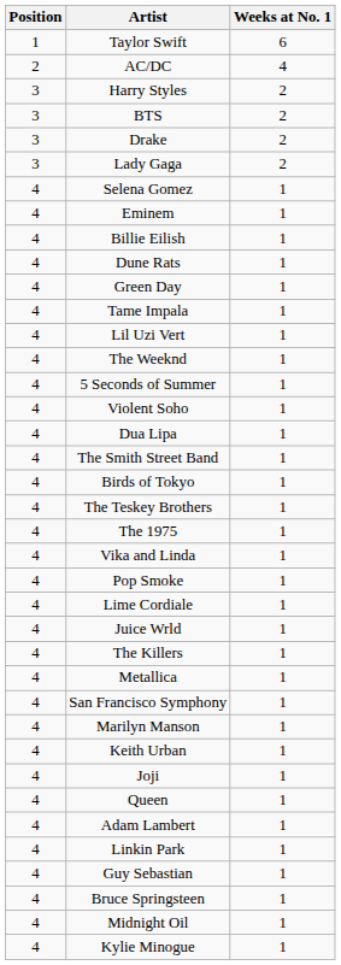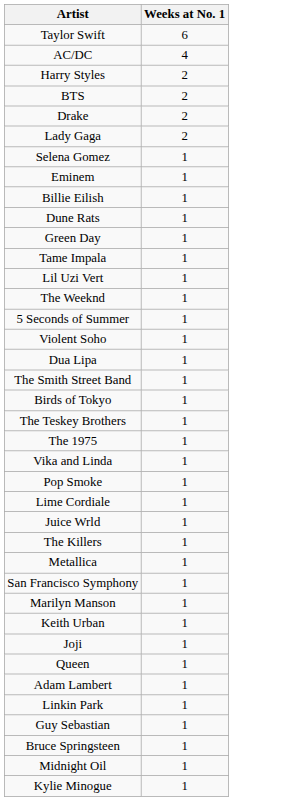- column: Position | 1 | 2 | 3 | 3 | 3 | 3 | 4 | 4 | 4 | 4 | 4 | 4 | 4 | 4 | 4 | 4 | 4 | 4 | 4 | 4 | 4 | 4 | 4 | 4 | 4 | 4 | 4 | 4 | 4 | 4 | 4 | 4 | 4 | 4 | 4 | 4 | 4 | 4
